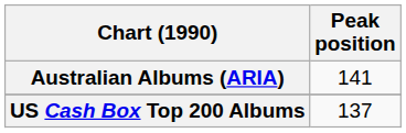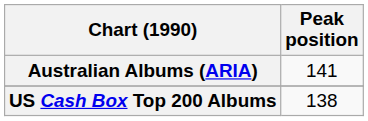US Cash Box Top 200 Albums | Peak position: 137 -> 138
